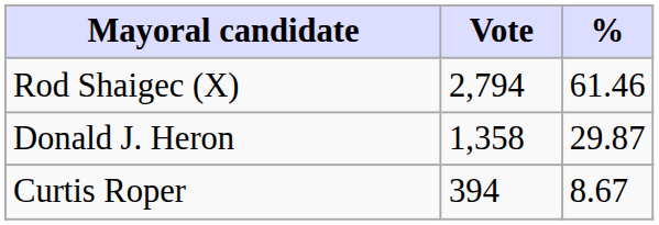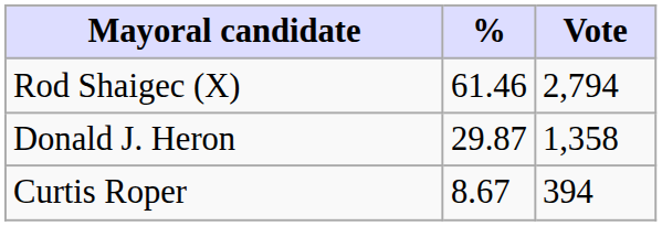columns swapped: Vote <-> %
